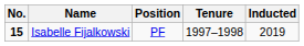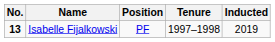Isabelle Fijalkowski | No.: 15 -> 13
